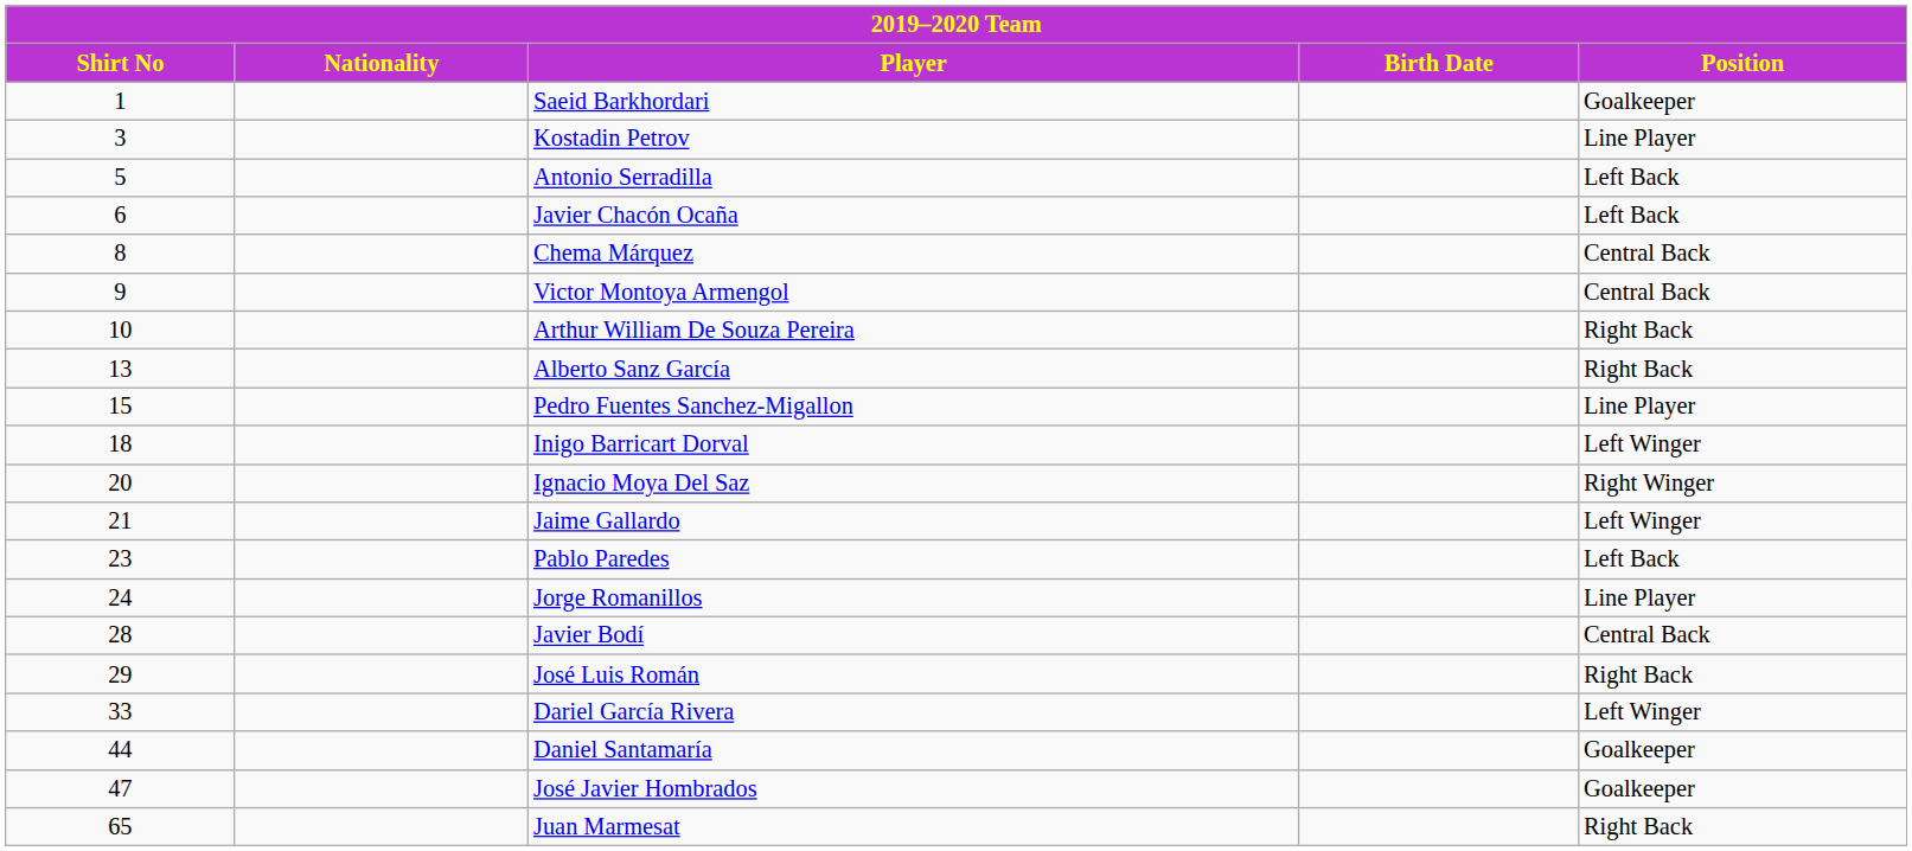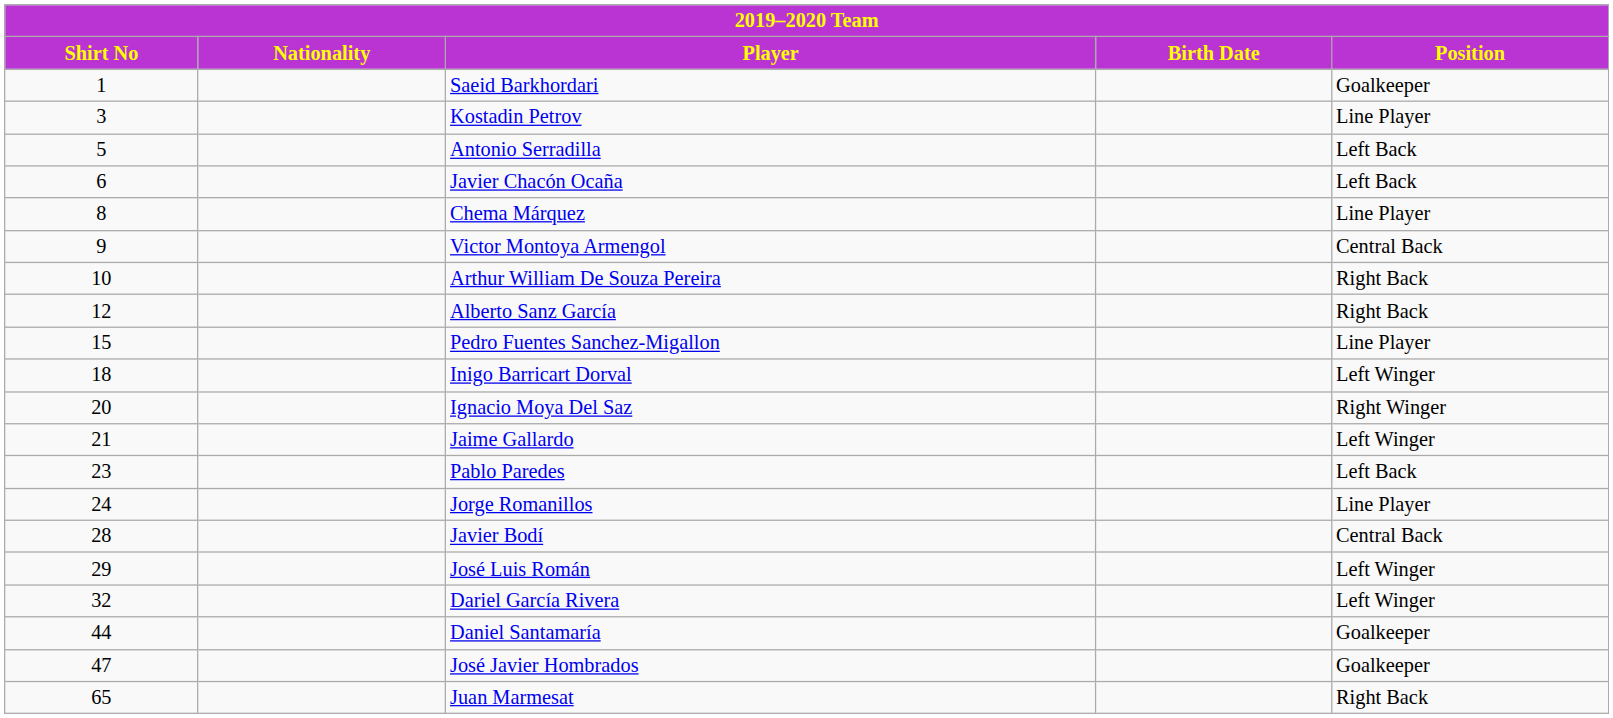Chema Márquez | Position: Central Back -> Line Player
Alberto Sanz García | Shirt No: 13 -> 12
José Luis Román | Position: Right Back -> Left Winger
Dariel García Rivera | Shirt No: 33 -> 32
